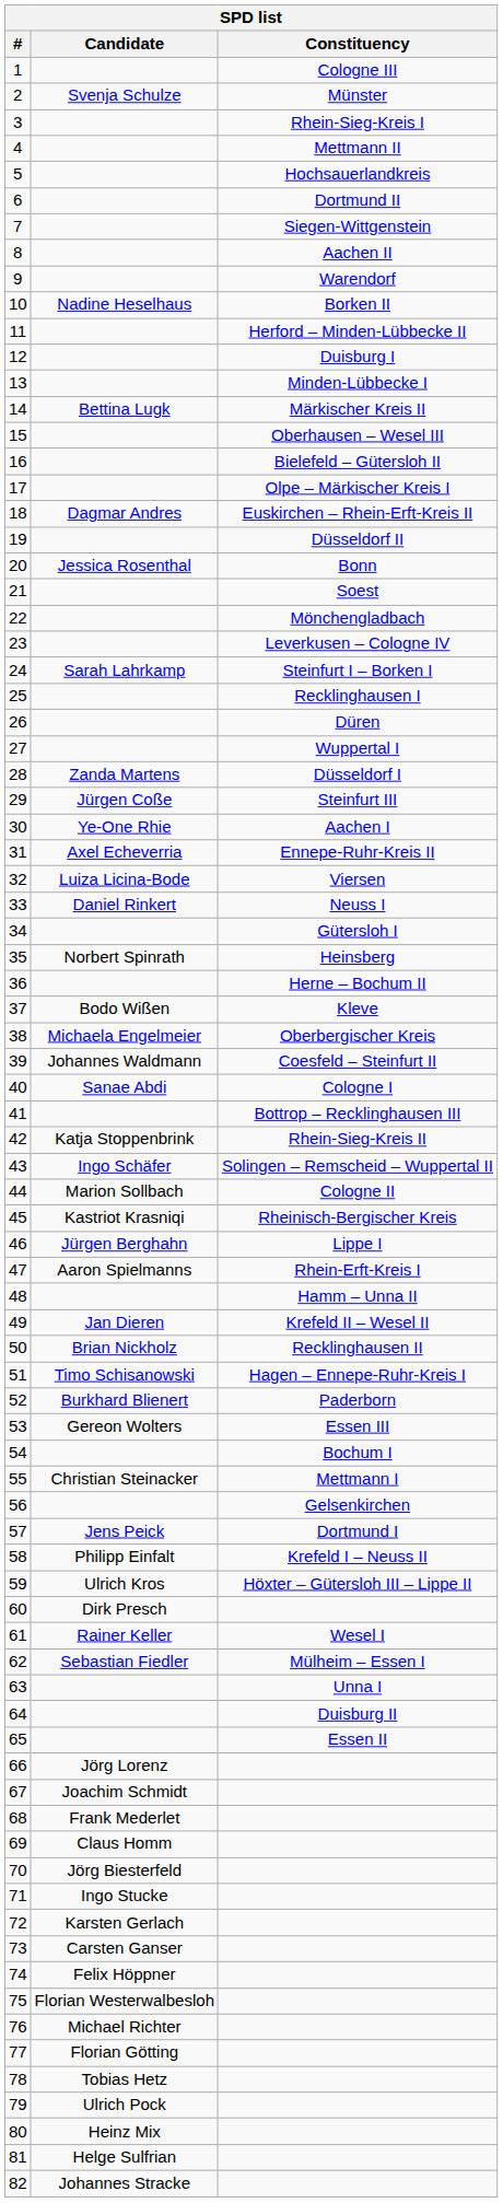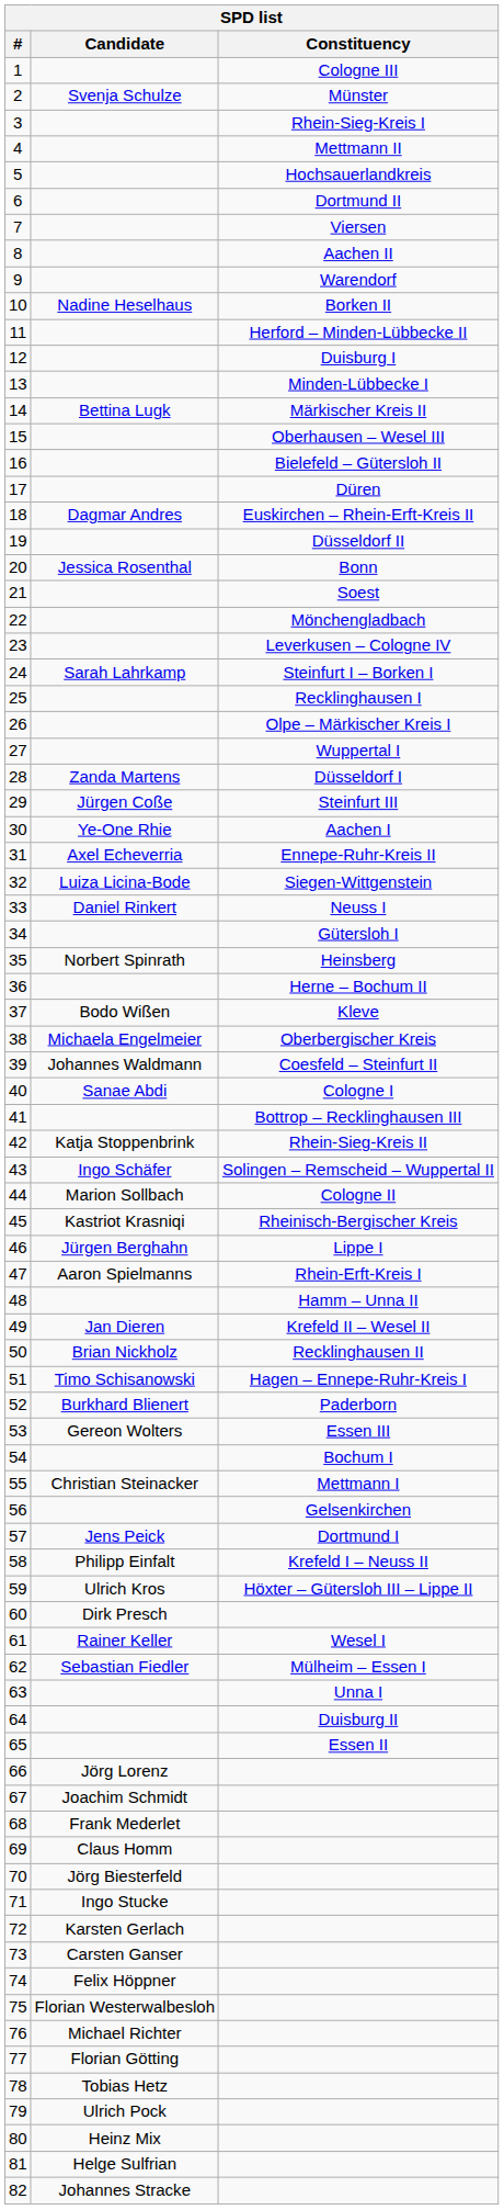7 | Constituency: Siegen-Wittgenstein -> Viersen
17 | Constituency: Olpe – Märkischer Kreis I -> Düren
26 | Constituency: Düren -> Olpe – Märkischer Kreis I
32 | Constituency: Viersen -> Siegen-Wittgenstein
